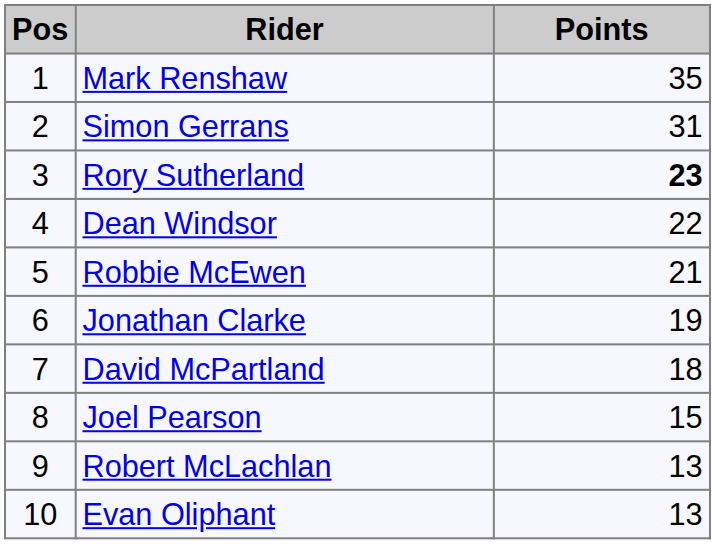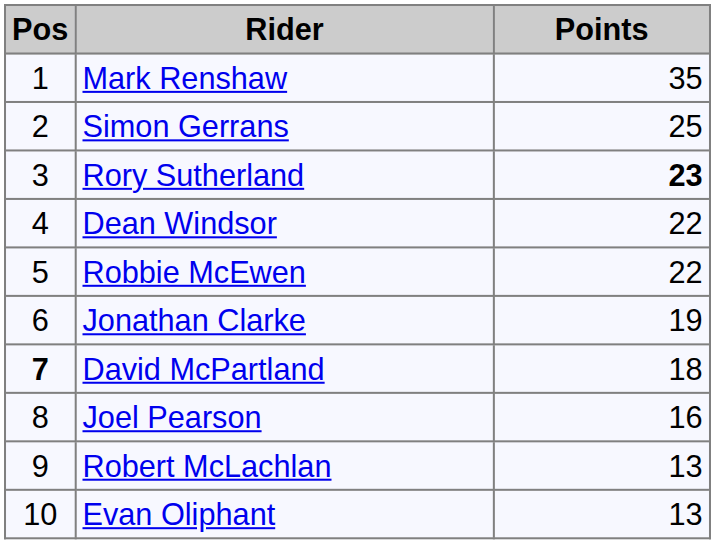Simon Gerrans | Points: 31 -> 25
Robbie McEwen | Points: 21 -> 22
David McPartland | Pos: normal -> bold
Joel Pearson | Points: 15 -> 16
